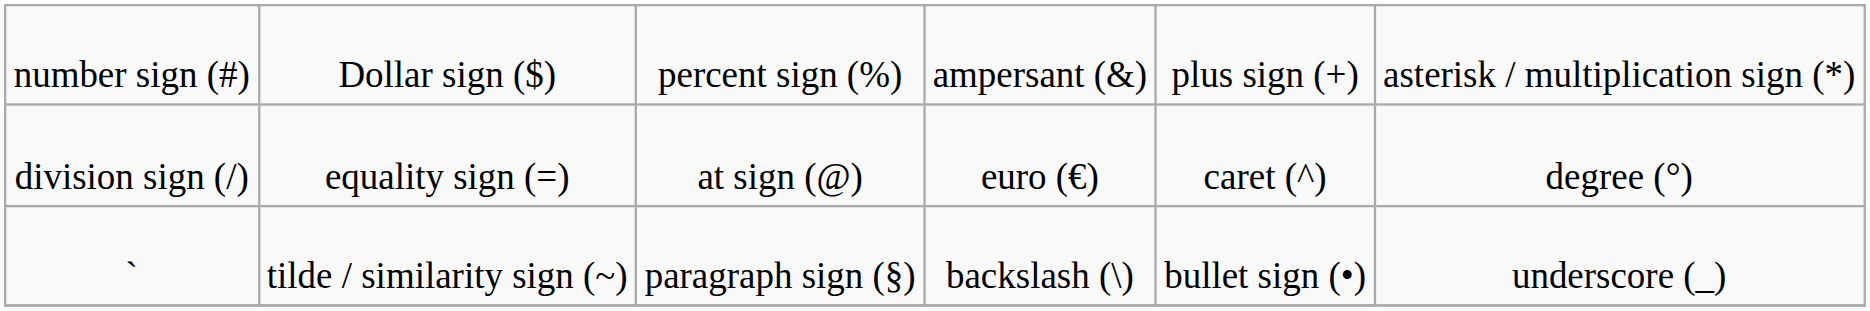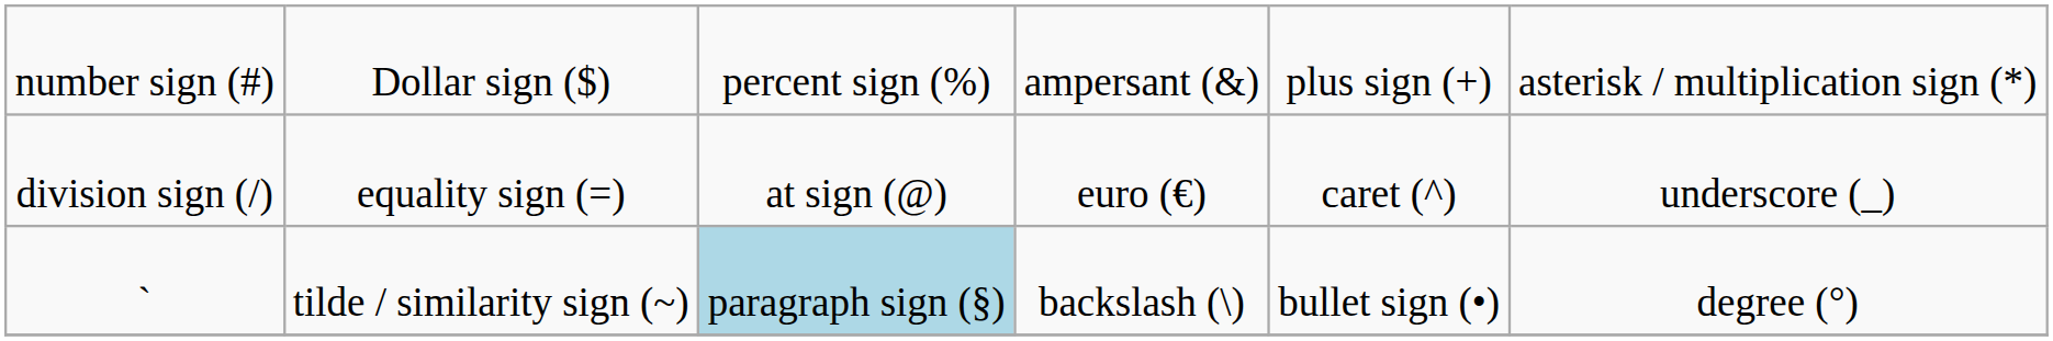division sign (/) | column 6: degree (°) -> underscore (_)
` | column 3: no background -> lightblue background
` | column 6: underscore (_) -> degree (°)
